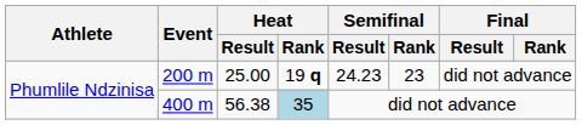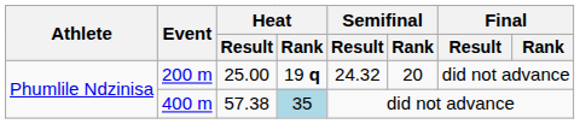200 m | Semifinal / Result: 24.23 -> 24.32
200 m | Semifinal / Rank: 23 -> 20
400 m | Heat / Result: 56.38 -> 57.38
